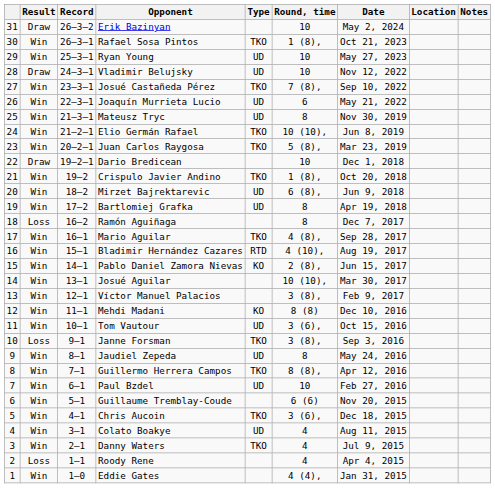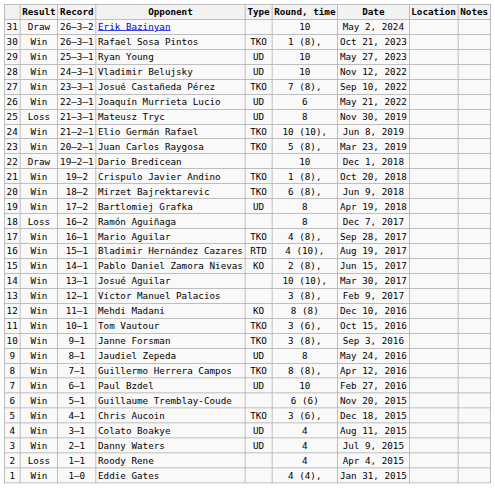Vladimir Belujsky | Result: Draw -> Win
Mateusz Tryc | Result: Win -> Loss
Mirzet Bajrektarevic | Type: UD -> TKO
Tom Vautour | Type: UD -> TKO
Janne Forsman | Result: Loss -> Win
Danny Waters | Type: TKO -> UD
